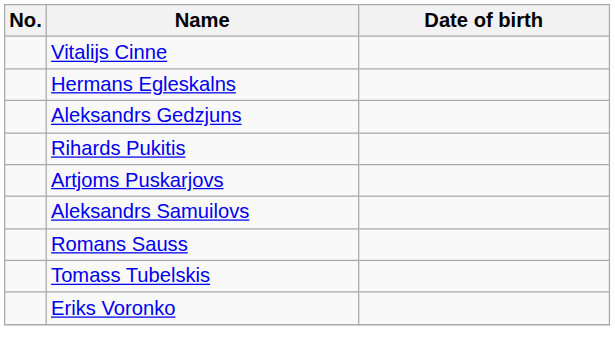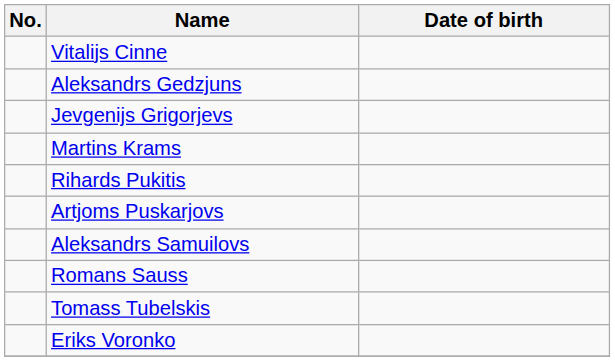- row: Hermans Egleskalns
+ row: Jevgenijs Grigorjevs
+ row: Martins Krams
